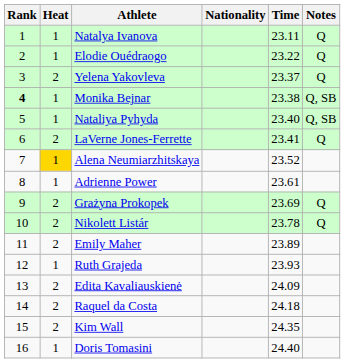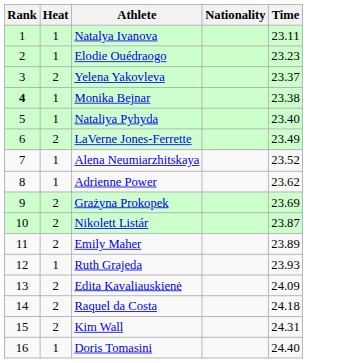- column: Notes | Q | Q | Q | Q, SB | Q, SB | Q | Q | Q
Elodie Ouédraogo | Time: 23.22 -> 23.23
LaVerne Jones-Ferrette | Time: 23.41 -> 23.49
Alena Neumiarzhitskaya | Heat: gold background -> no background
Adrienne Power | Time: 23.61 -> 23.62
Nikolett Listár | Time: 23.78 -> 23.87
Kim Wall | Time: 24.35 -> 24.31
